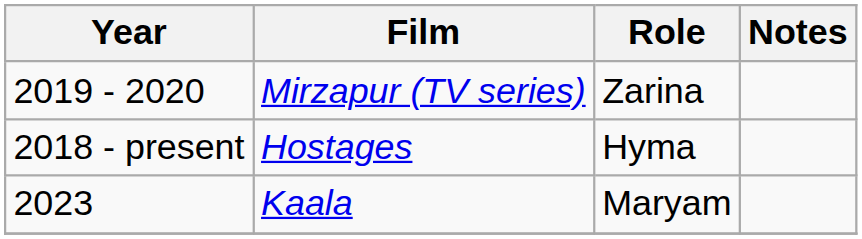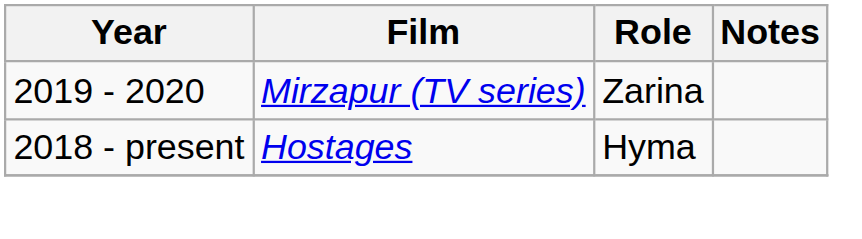- row: 2023 | Kaala | Maryam
